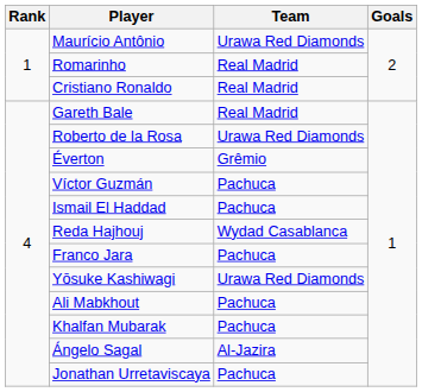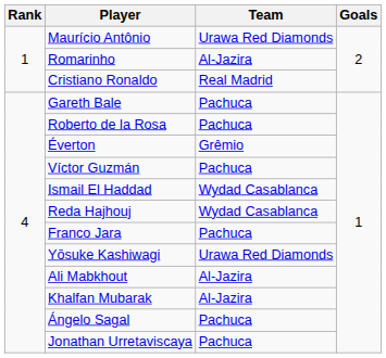Romarinho | Team: Real Madrid -> Al-Jazira
Gareth Bale | Team: Real Madrid -> Pachuca
Roberto de la Rosa | Team: Urawa Red Diamonds -> Pachuca
Ismail El Haddad | Team: Pachuca -> Wydad Casablanca
Ali Mabkhout | Team: Pachuca -> Al-Jazira
Khalfan Mubarak | Team: Pachuca -> Al-Jazira
Ángelo Sagal | Team: Al-Jazira -> Pachuca
